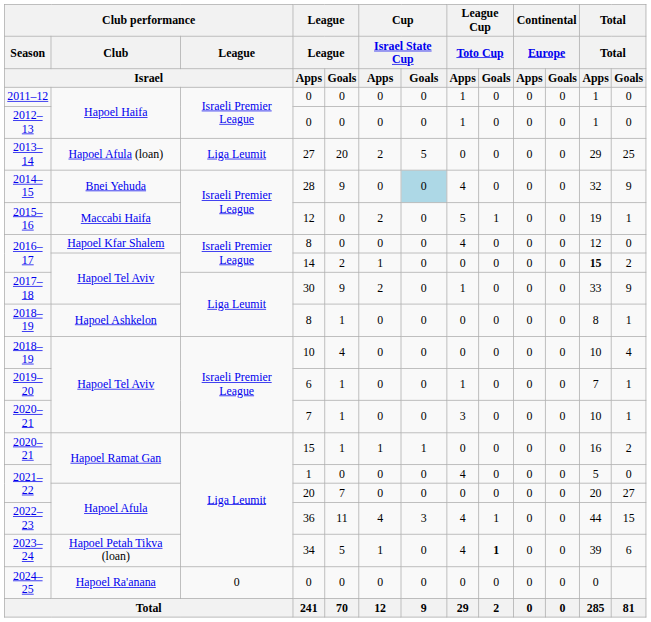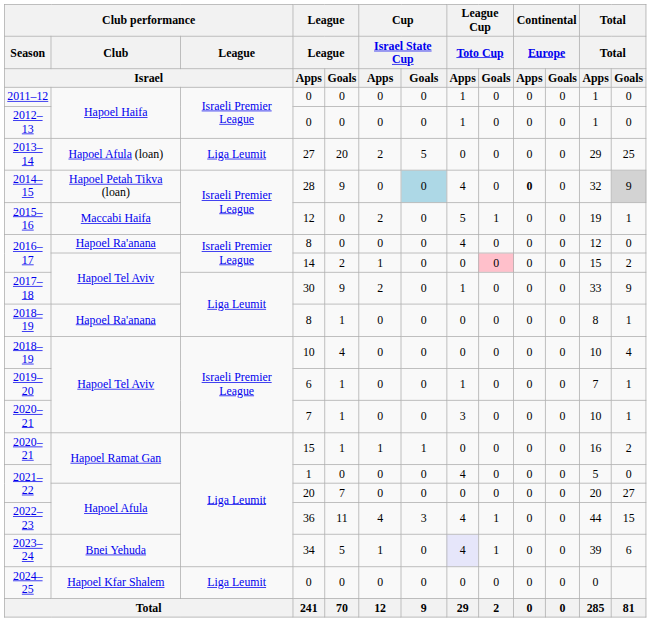28 | Club performance / Club / Israel: Bnei Yehuda -> Hapoel Petah Tikva (loan)
28 | Continental / Europe / Apps: normal -> bold
28 | Total / Goals: no background -> lightgrey background
2016–17 / 8 | Club performance / Club / Israel: Hapoel Kfar Shalem -> Hapoel Ra'anana
14 | League Cup / Toto Cup / Goals: no background -> pink background
14 | Total / Apps: bold -> normal
2018–19 / 8 | Club performance / Club / Israel: Hapoel Ashkelon -> Hapoel Ra'anana
34 | Club performance / Club / Israel: Hapoel Petah Tikva (loan) -> Bnei Yehuda
34 | League Cup / Toto Cup / Apps: no background -> lavender background
34 | League Cup / Toto Cup / Goals: bold -> normal
2024–25 / 0 | Club performance / Club / Israel: Hapoel Ra'anana -> Hapoel Kfar Shalem
2024–25 / 0 | Club performance / League / Israel: 0 -> Liga Leumit
